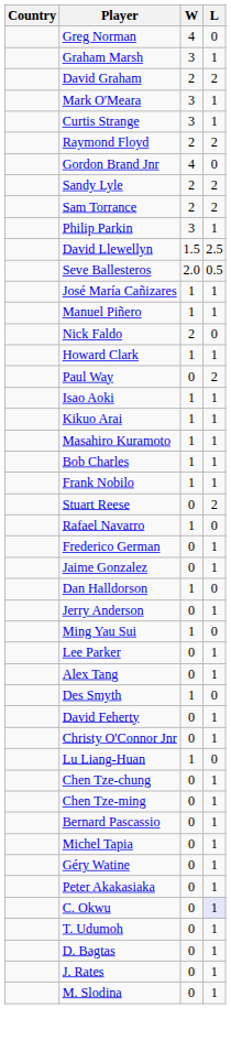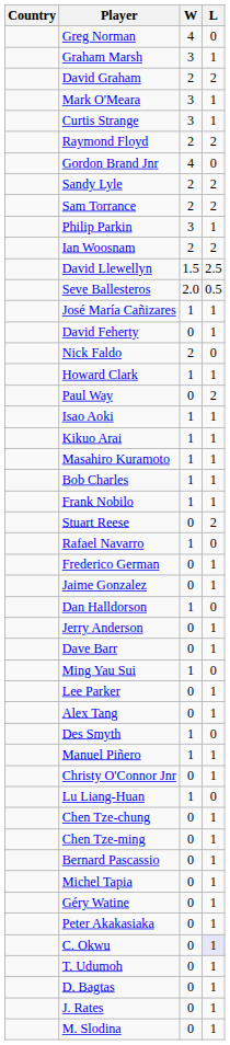+ row: Ian Woosnam | 2 | 2
rows swapped: Manuel Piñero <-> David Feherty
+ row: Dave Barr | 0 | 1
